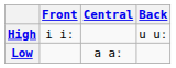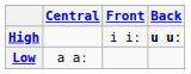columns swapped: Front <-> Central
High | Back: normal -> bold
